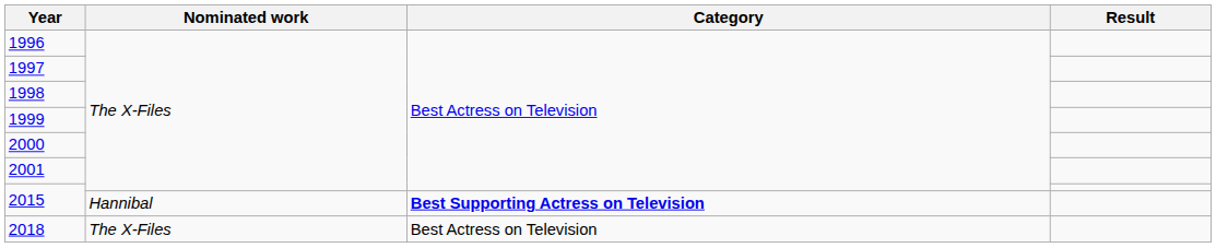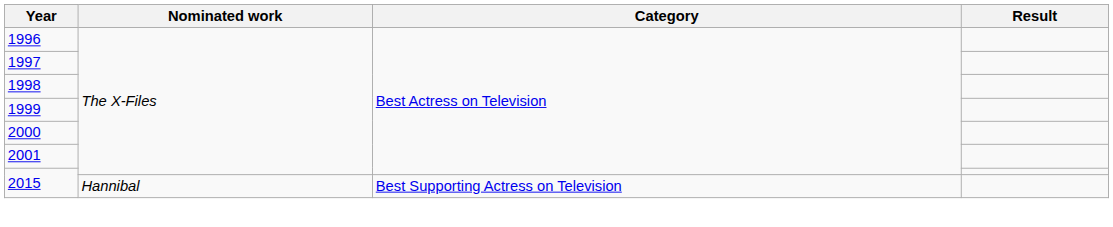2015 / Hannibal | Category: bold -> normal
- row: 2018 | The X-Files | Best Actress on Television
